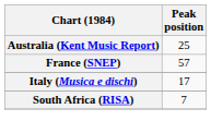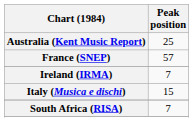+ row: Ireland (IRMA) | 7
Italy (Musica e dischi) | Peak position: 17 -> 15
